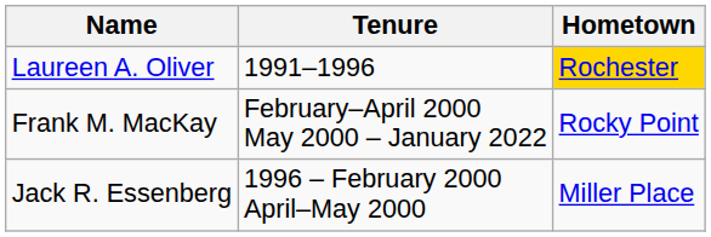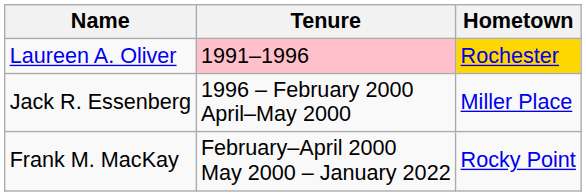Laureen A. Oliver | Tenure: no background -> pink background
rows swapped: Jack R. Essenberg <-> Frank M. MacKay
